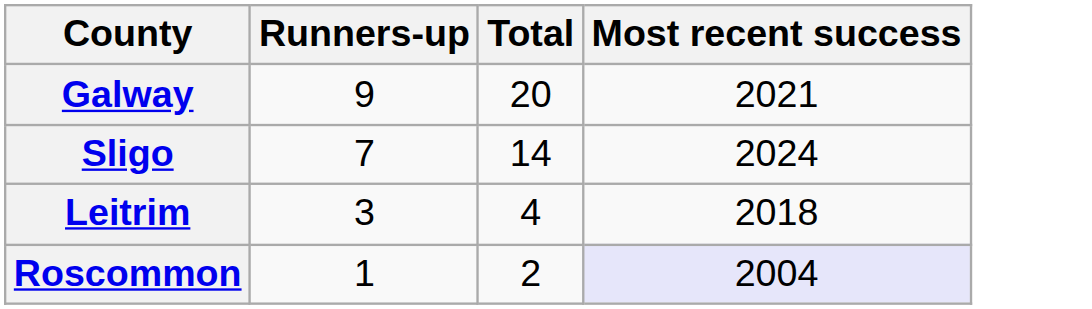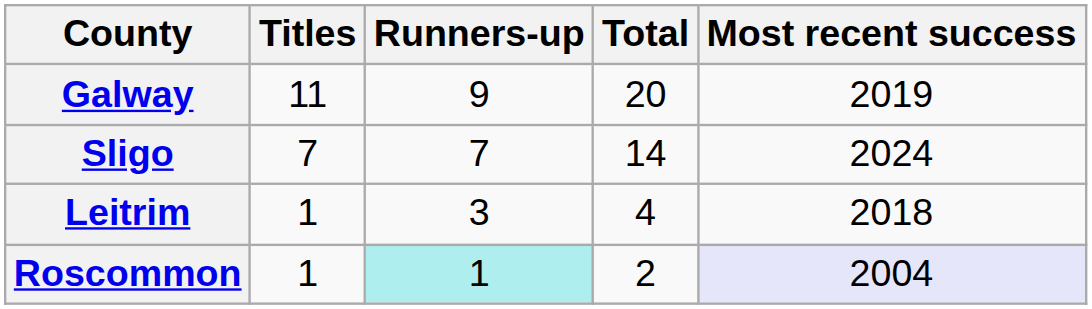+ column: Titles | 11 | 7 | 1 | 1
Galway | Most recent success: 2021 -> 2019
Roscommon | Runners-up: no background -> paleturquoise background
